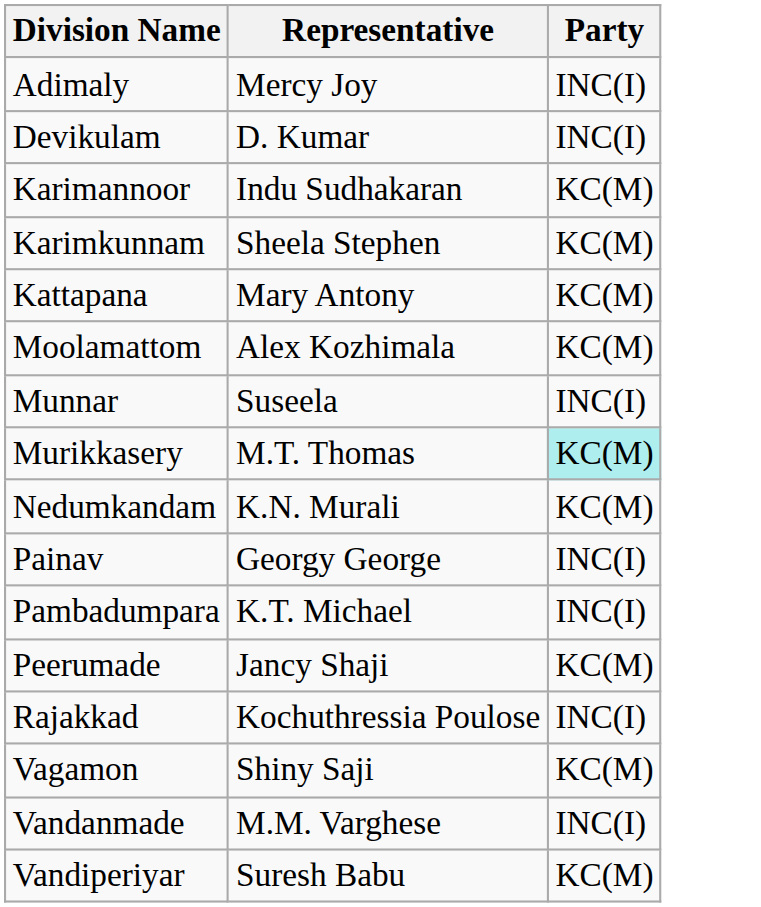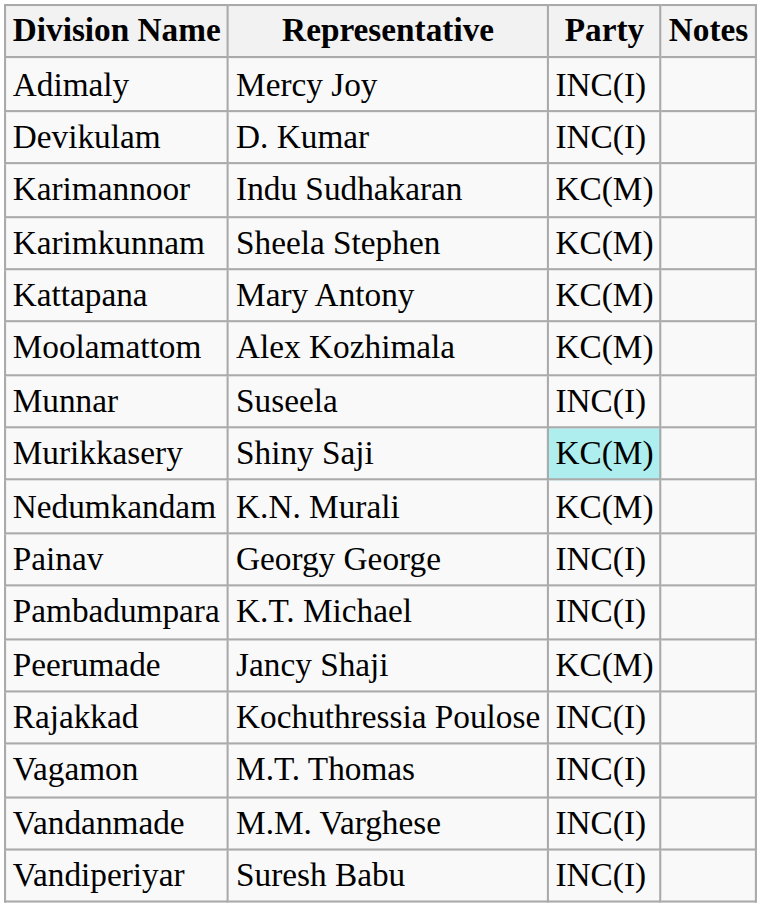+ column: Notes
Murikkasery | Representative: M.T. Thomas -> Shiny Saji
Vagamon | Representative: Shiny Saji -> M.T. Thomas
Vagamon | Party: KC(M) -> INC(I)
Vandiperiyar | Party: KC(M) -> INC(I)
